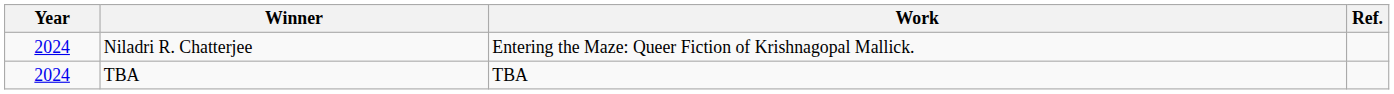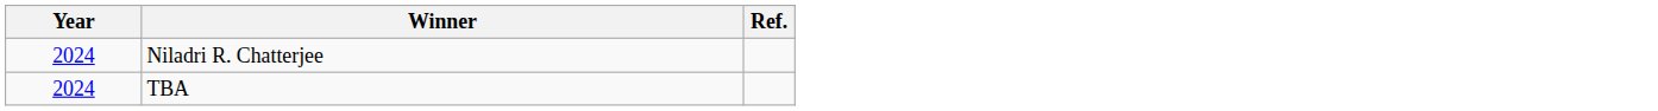- column: Work | Entering the Maze: Queer Fiction of Krishnagopal Mallick. | TBA
